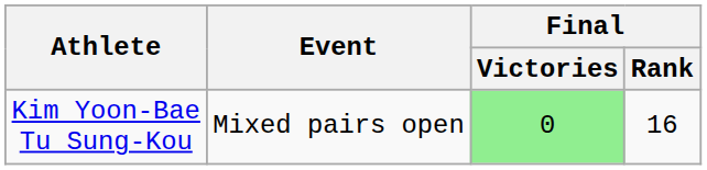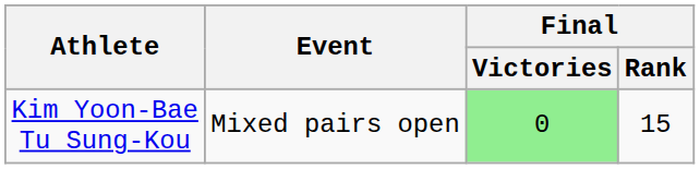Kim Yoon-Bae Tu Sung-Kou | Final / Rank: 16 -> 15
